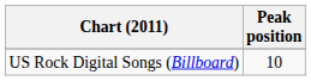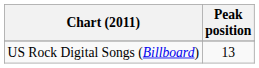US Rock Digital Songs (Billboard) | Peak position: 10 -> 13
